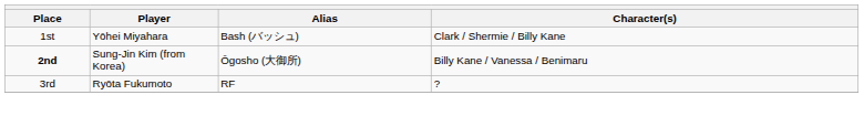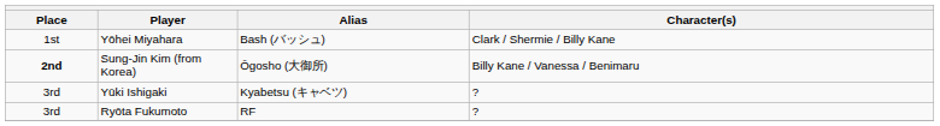+ row: 3rd | Yūki Ishigaki | Kyabetsu (キャベツ) | ?
